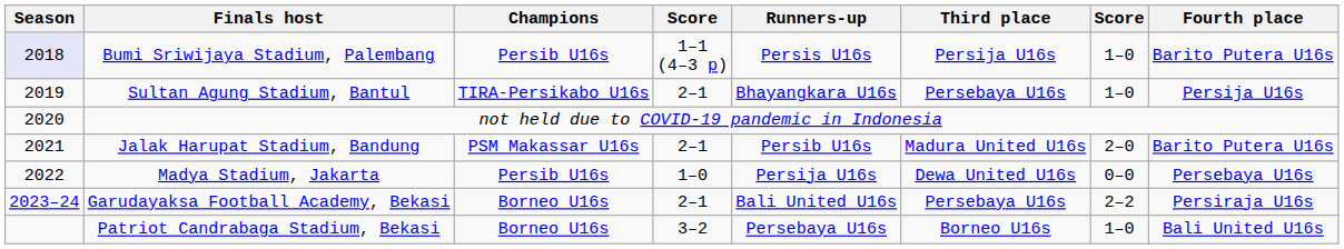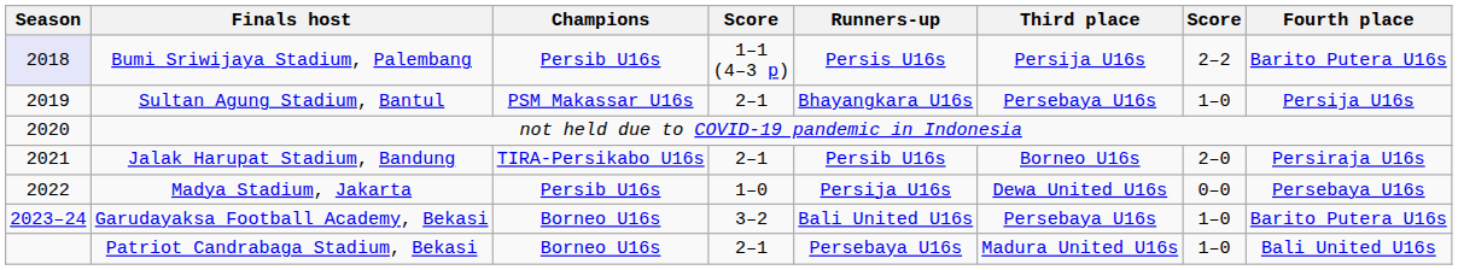Bumi Sriwijaya Stadium, Palembang | column 7: 1–0 -> 2–2
Sultan Agung Stadium, Bantul | Champions: TIRA-Persikabo U16s -> PSM Makassar U16s
Jalak Harupat Stadium, Bandung | Champions: PSM Makassar U16s -> TIRA-Persikabo U16s
Jalak Harupat Stadium, Bandung | Third place: Madura United U16s -> Borneo U16s
Jalak Harupat Stadium, Bandung | Fourth place: Barito Putera U16s -> Persiraja U16s
Garudayaksa Football Academy, Bekasi | column 4: 2–1 -> 3–2
Garudayaksa Football Academy, Bekasi | column 7: 2–2 -> 1–0
Garudayaksa Football Academy, Bekasi | Fourth place: Persiraja U16s -> Barito Putera U16s
Patriot Candrabaga Stadium, Bekasi | column 4: 3–2 -> 2–1
Patriot Candrabaga Stadium, Bekasi | Third place: Borneo U16s -> Madura United U16s
